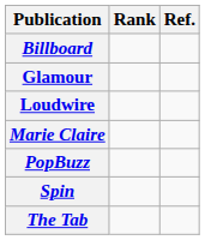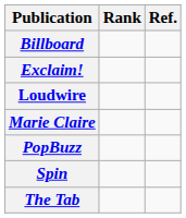+ row: Exclaim!
- row: Glamour
